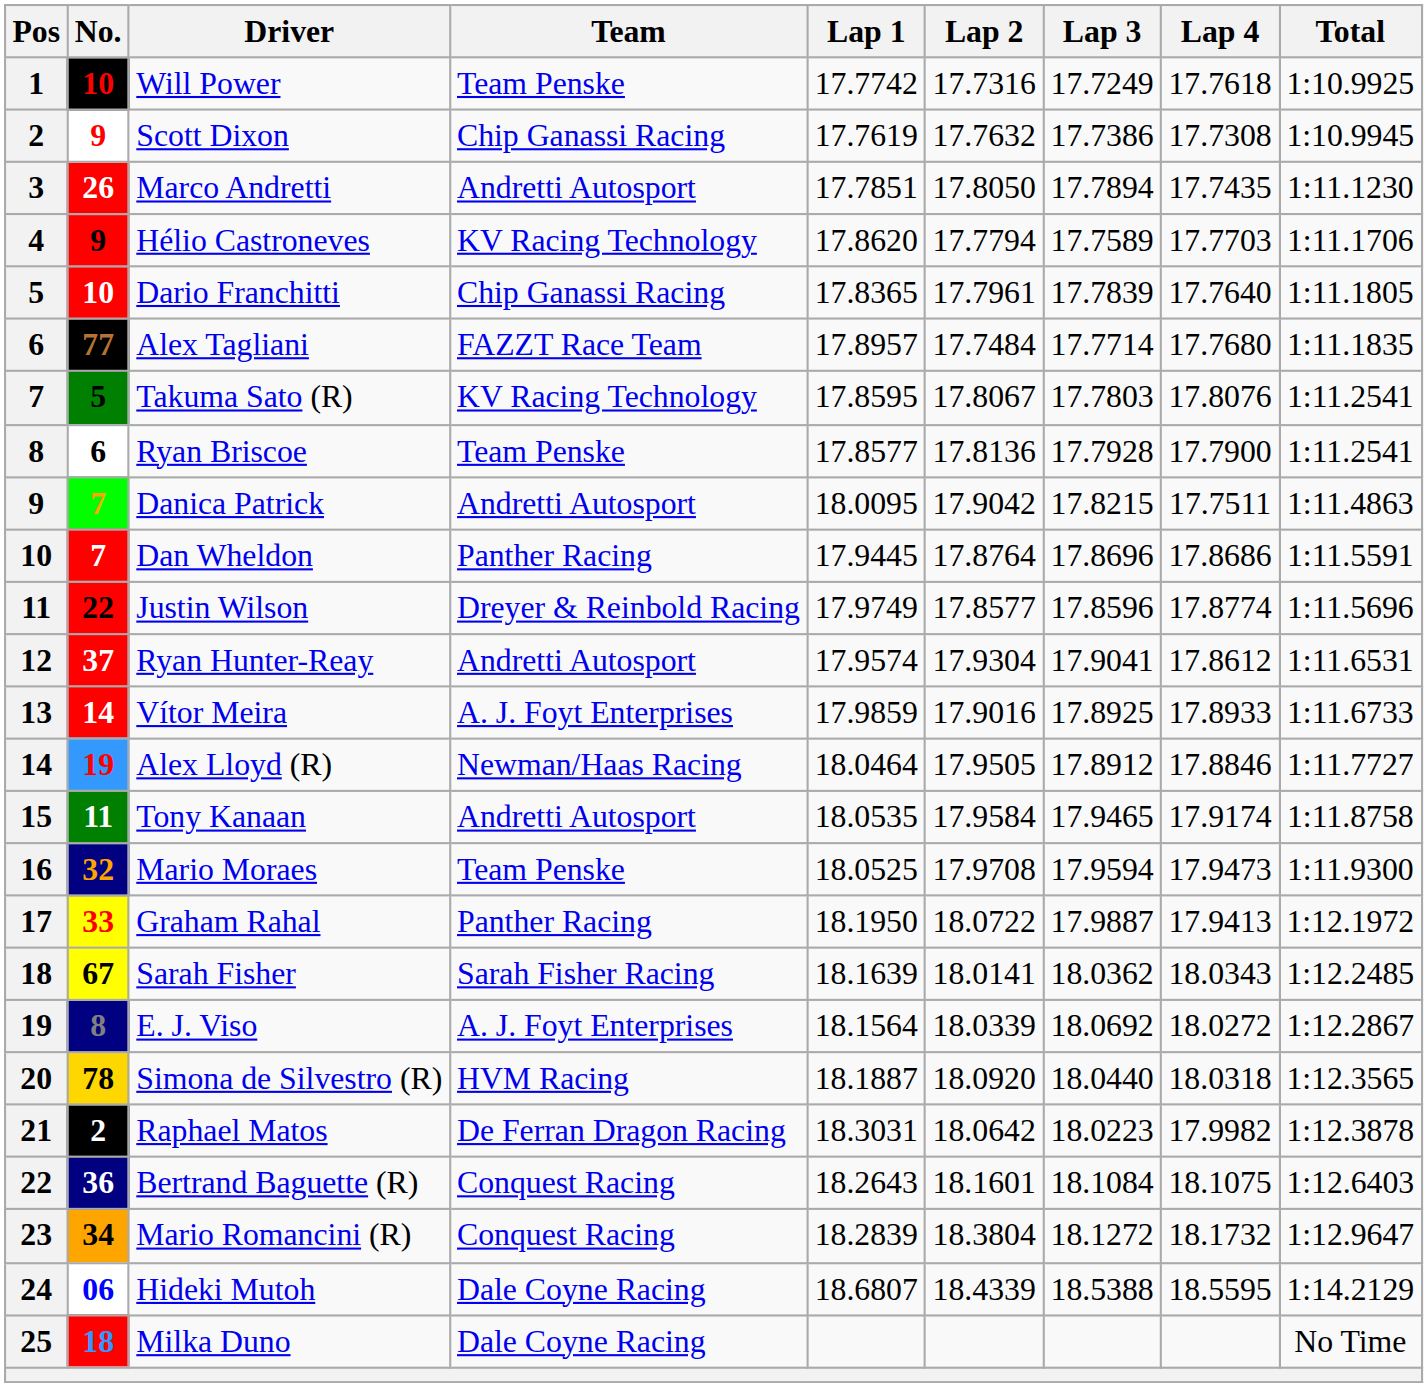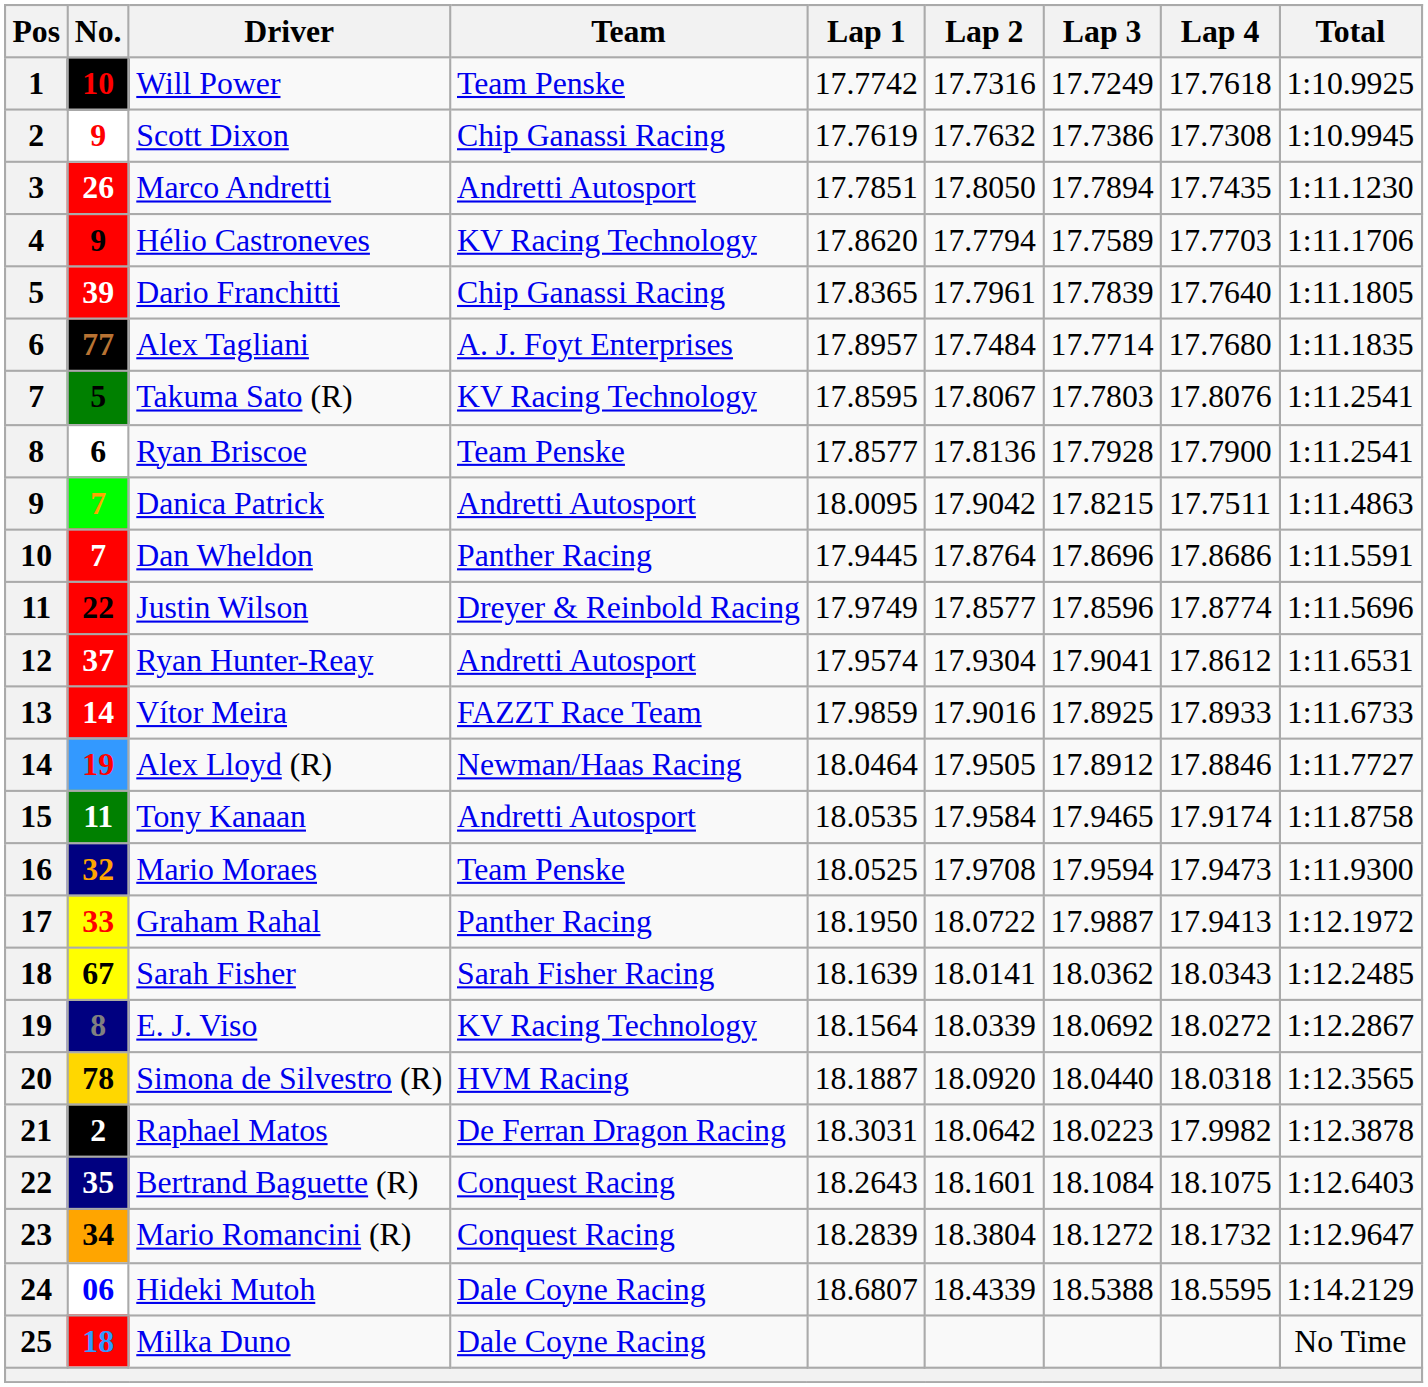Dario Franchitti | No.: 10 -> 39
Alex Tagliani | Team: FAZZT Race Team -> A. J. Foyt Enterprises
Vítor Meira | Team: A. J. Foyt Enterprises -> FAZZT Race Team
E. J. Viso | Team: A. J. Foyt Enterprises -> KV Racing Technology
Bertrand Baguette (R) | No.: 36 -> 35
